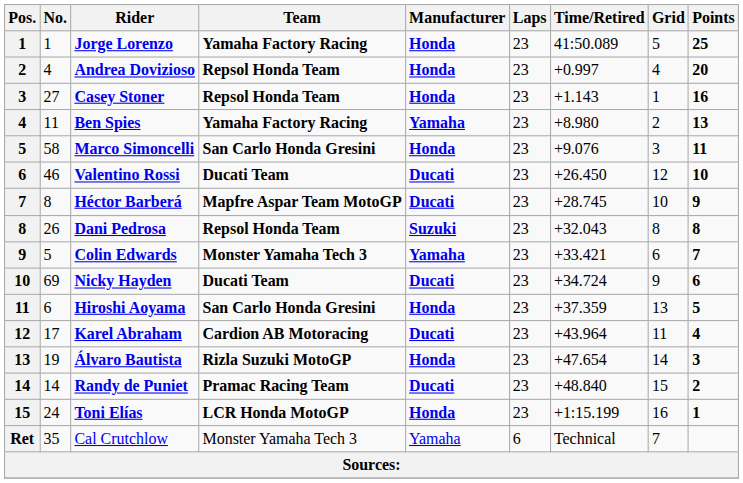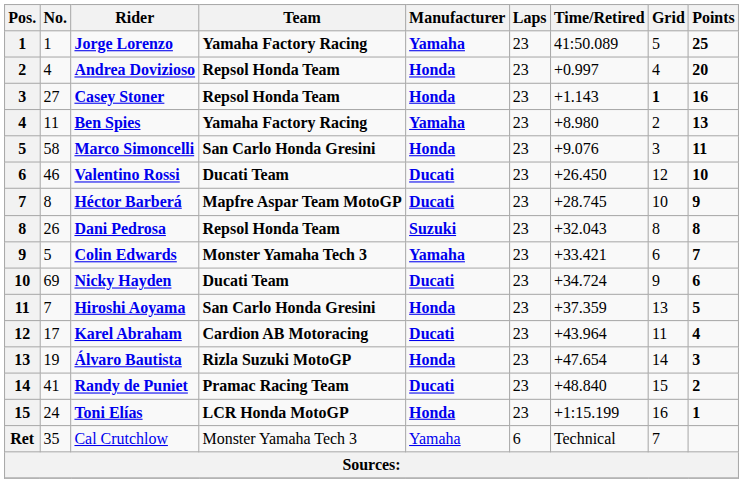Jorge Lorenzo | Manufacturer: Honda -> Yamaha
Casey Stoner | Grid: normal -> bold
Hiroshi Aoyama | No.: 6 -> 7
Randy de Puniet | No.: 14 -> 41
